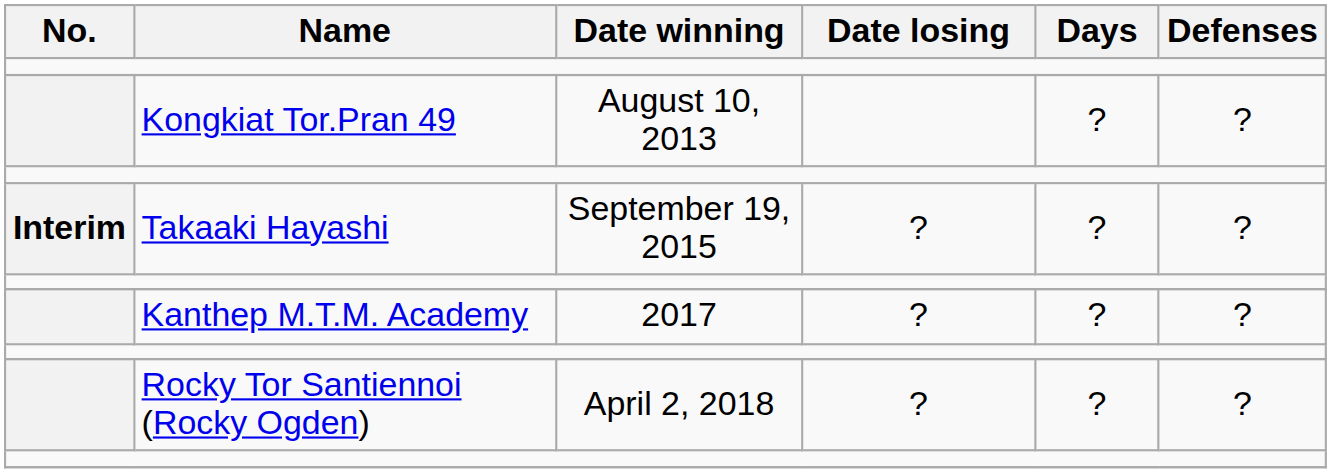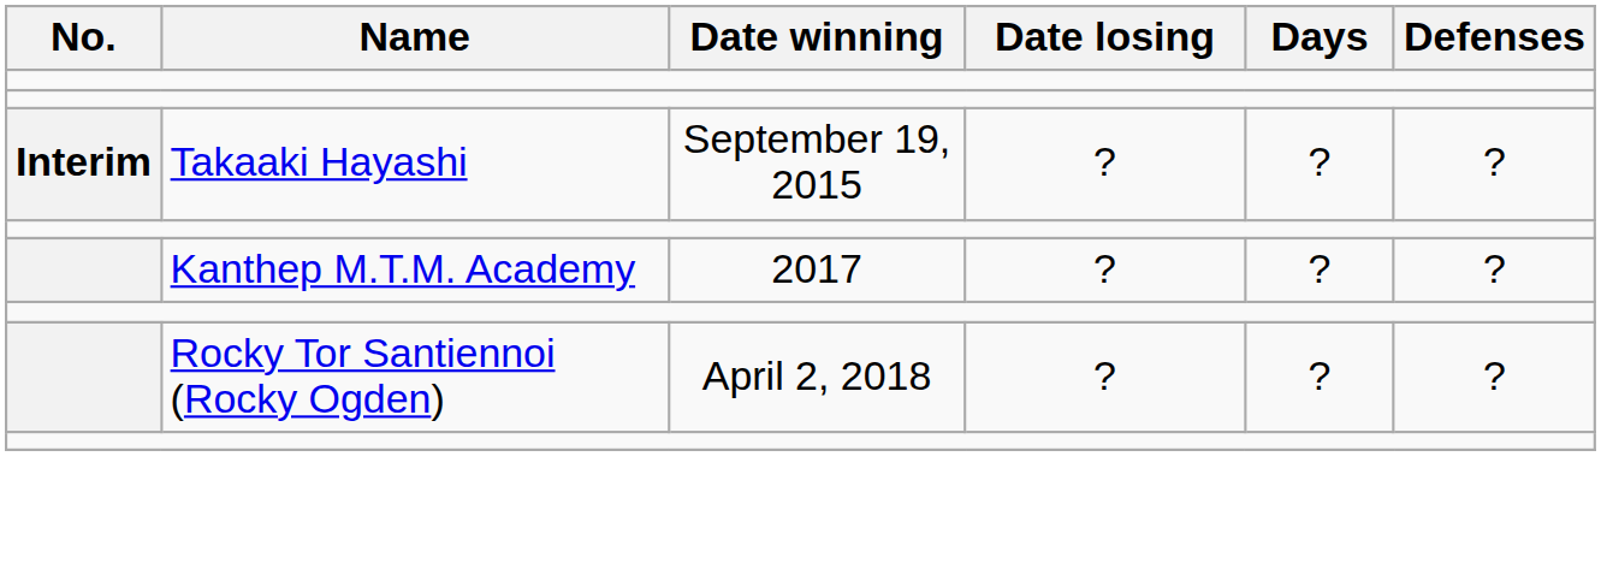- row: Kongkiat Tor.Pran 49 | August 10, 2013 | ? | ?
